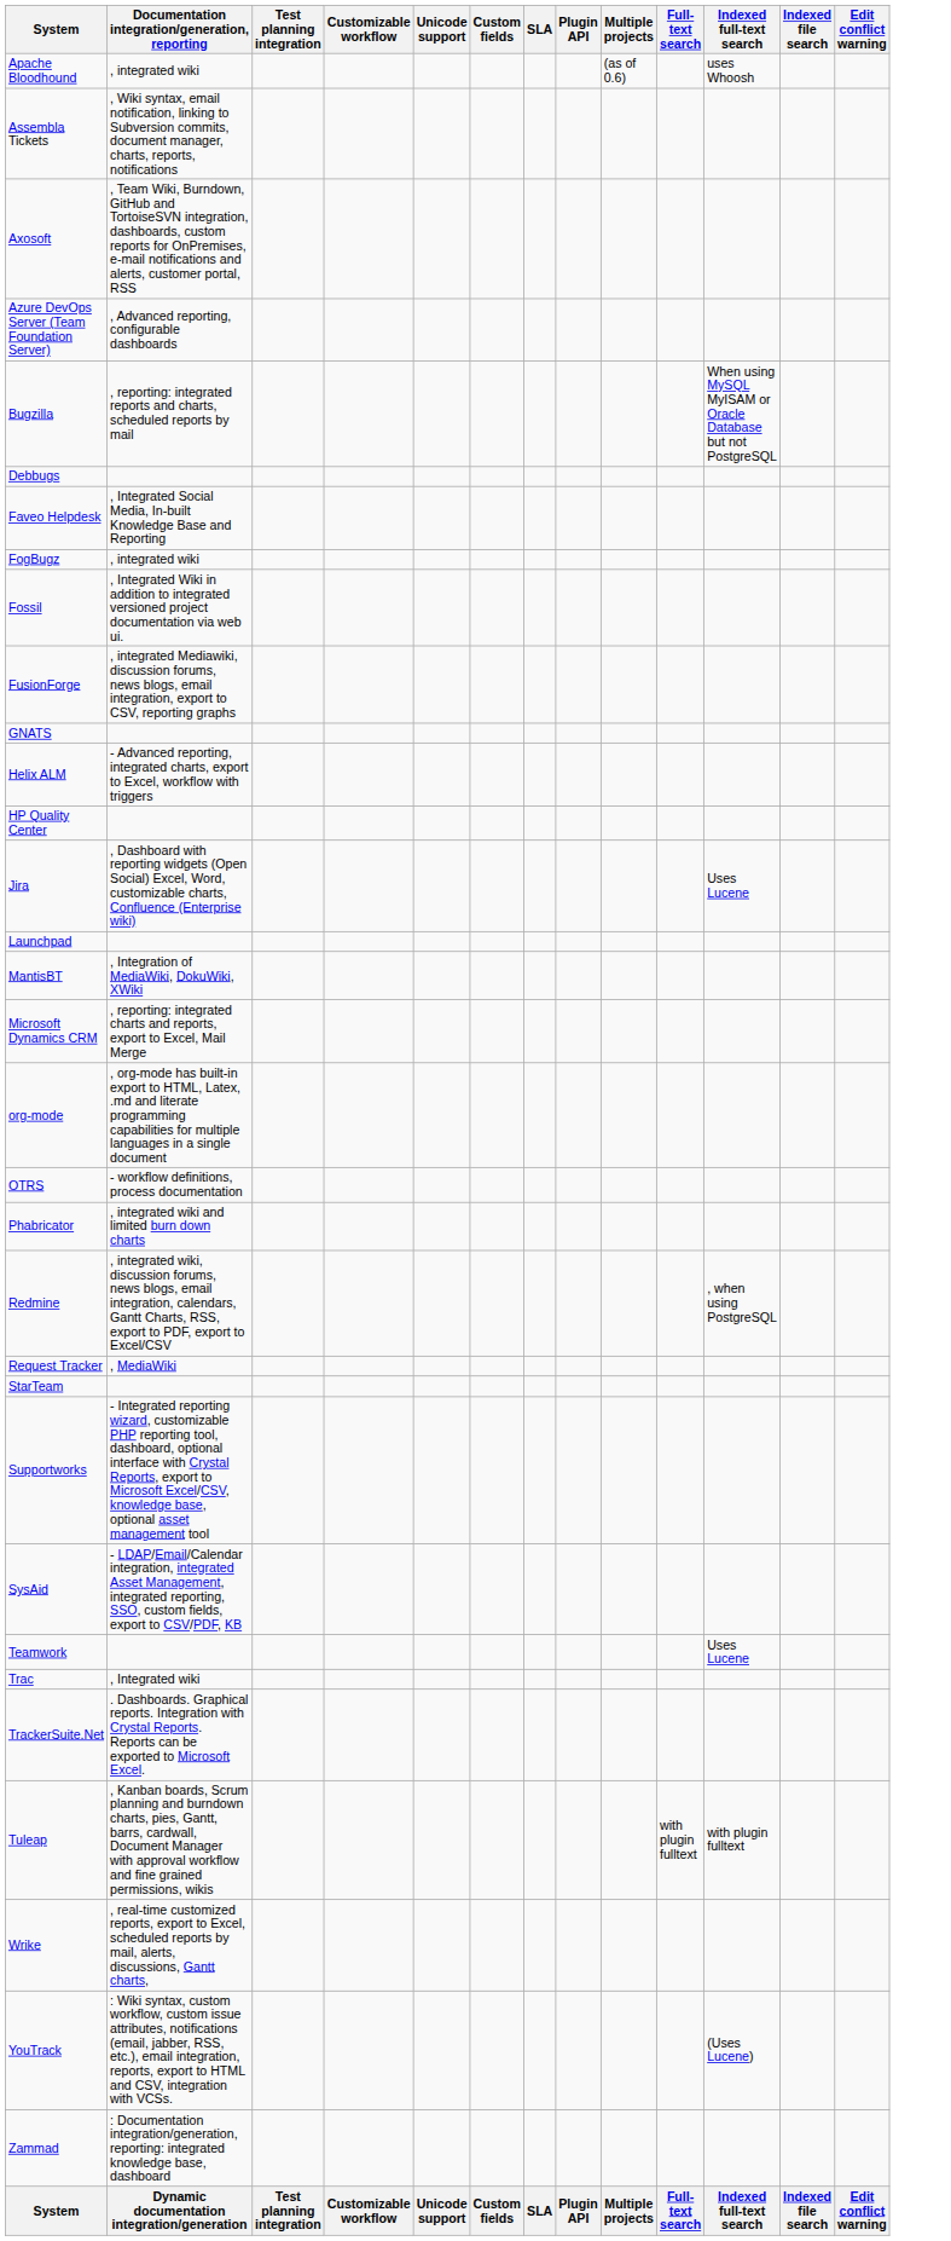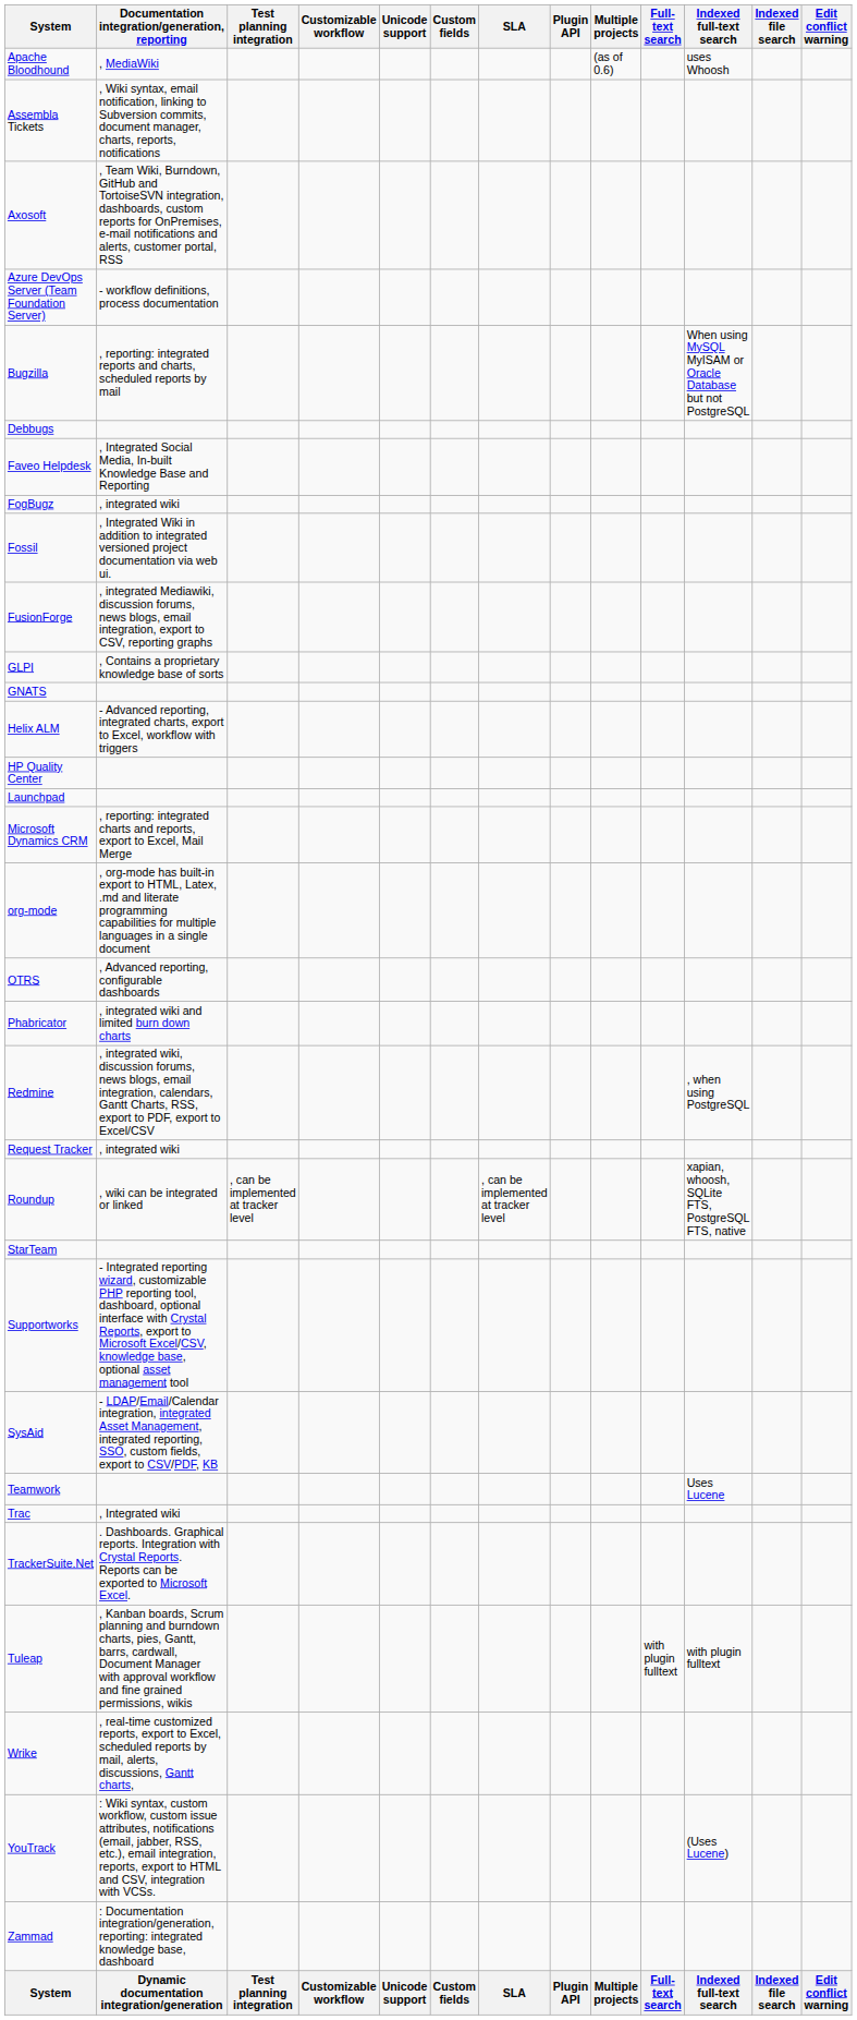Apache Bloodhound | Documentation integration/generation, reporting: , integrated wiki -> , MediaWiki
Azure DevOps Server (Team Foundation Server) | Documentation integration/generation, reporting: , Advanced reporting, configurable dashboards -> - workflow definitions, process documentation
+ row: GLPI | , Contains a proprietary knowledge base of sorts
- row: Jira | , Dashboard with reporting widgets (Open Social) Excel, Word, customizable charts, Confluence (Enterprise wiki) | Uses Lucene
- row: MantisBT | , Integration of MediaWiki, DokuWiki, XWiki
OTRS | Documentation integration/generation, reporting: - workflow definitions, process documentation -> , Advanced reporting, configurable dashboards
Request Tracker | Documentation integration/generation, reporting: , MediaWiki -> , integrated wiki
+ row: Roundup | , wiki can be integrated or linked | , can be implemented at tracker level | , can be implemented at tracker level | xapian, whoosh, SQLite FTS, PostgreSQL FTS, native
